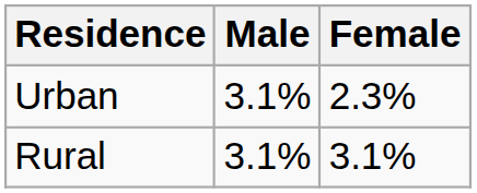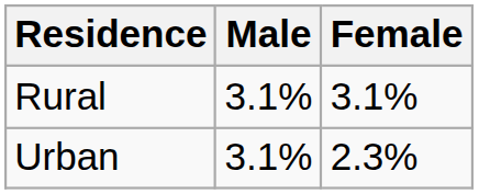rows swapped: Urban <-> Rural
